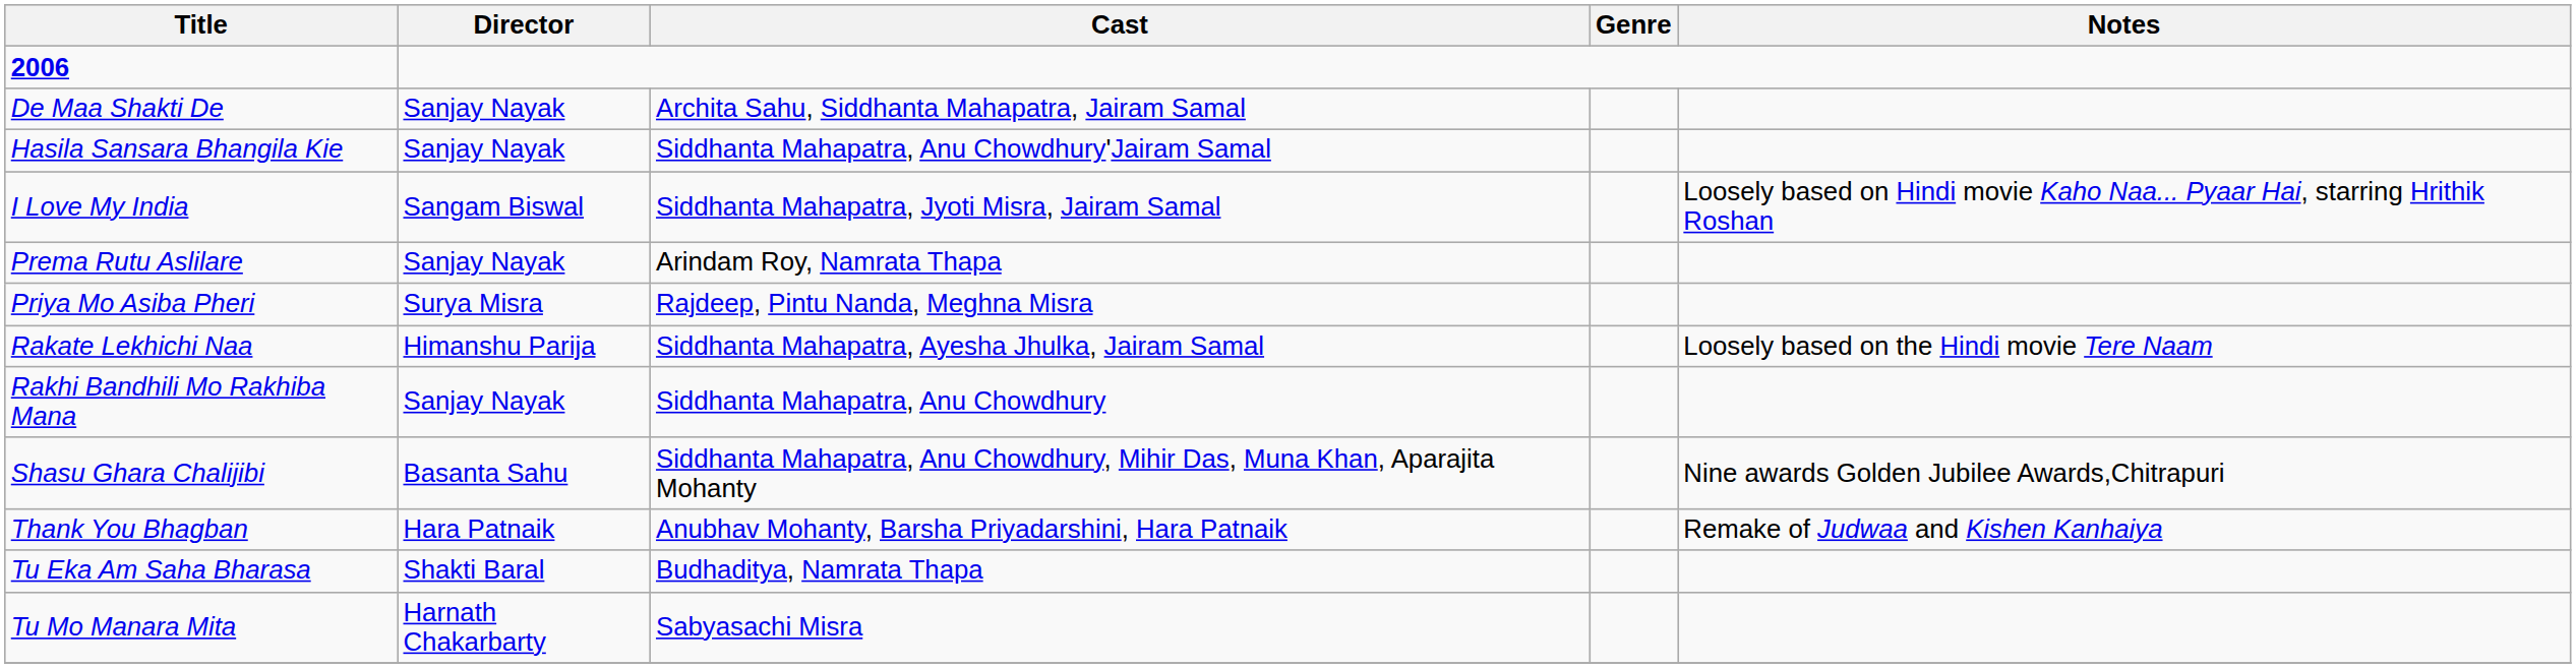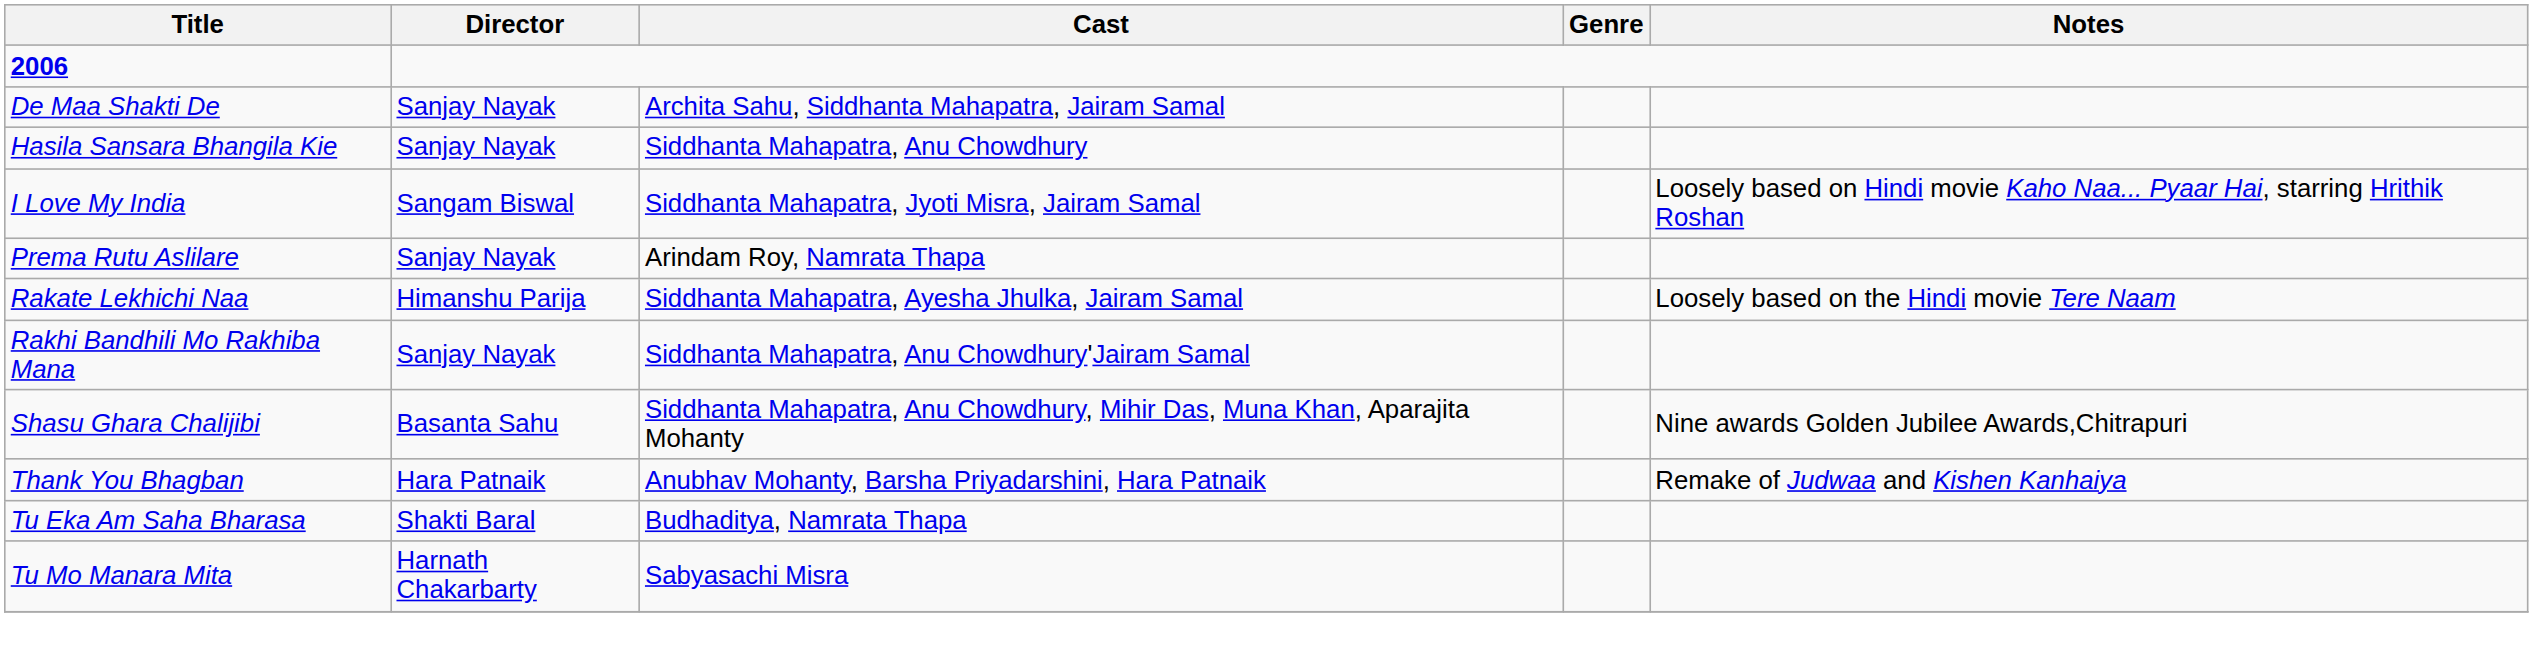Hasila Sansara Bhangila Kie | Cast: Siddhanta Mahapatra, Anu Chowdhury'Jairam Samal -> Siddhanta Mahapatra, Anu Chowdhury
- row: Priya Mo Asiba Pheri | Surya Misra | Rajdeep, Pintu Nanda, Meghna Misra
Rakhi Bandhili Mo Rakhiba Mana | Cast: Siddhanta Mahapatra, Anu Chowdhury -> Siddhanta Mahapatra, Anu Chowdhury'Jairam Samal
